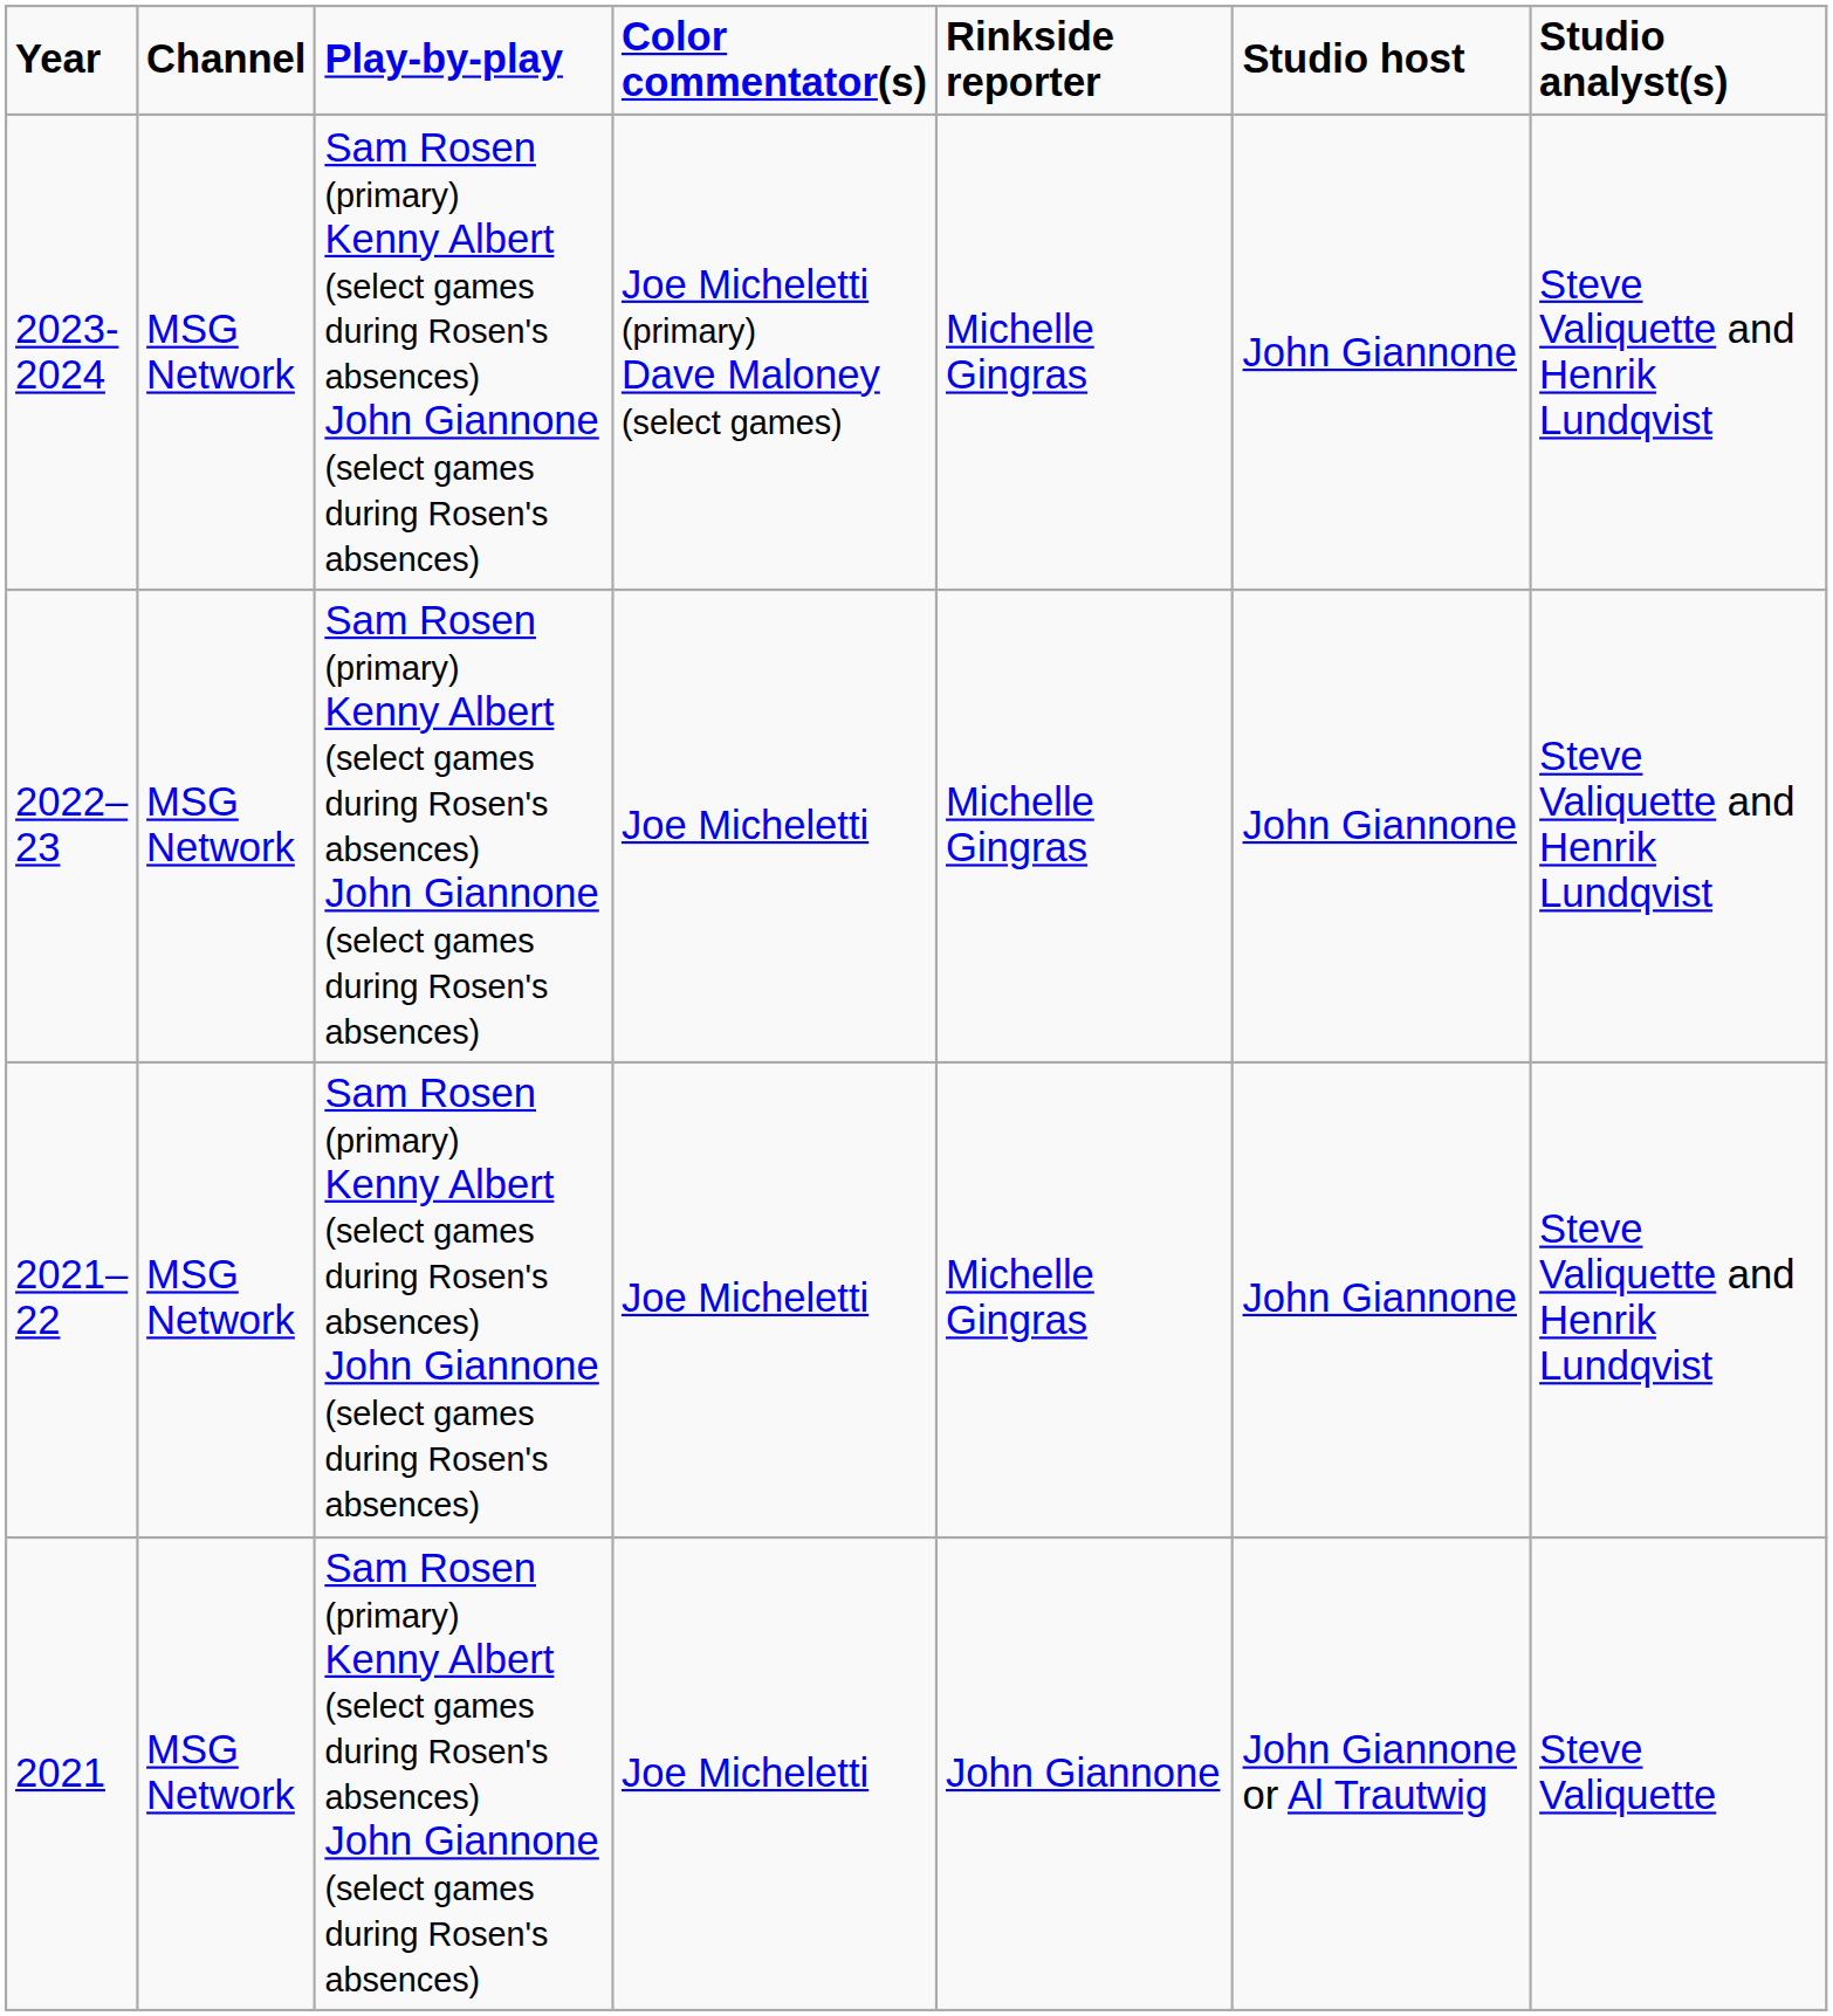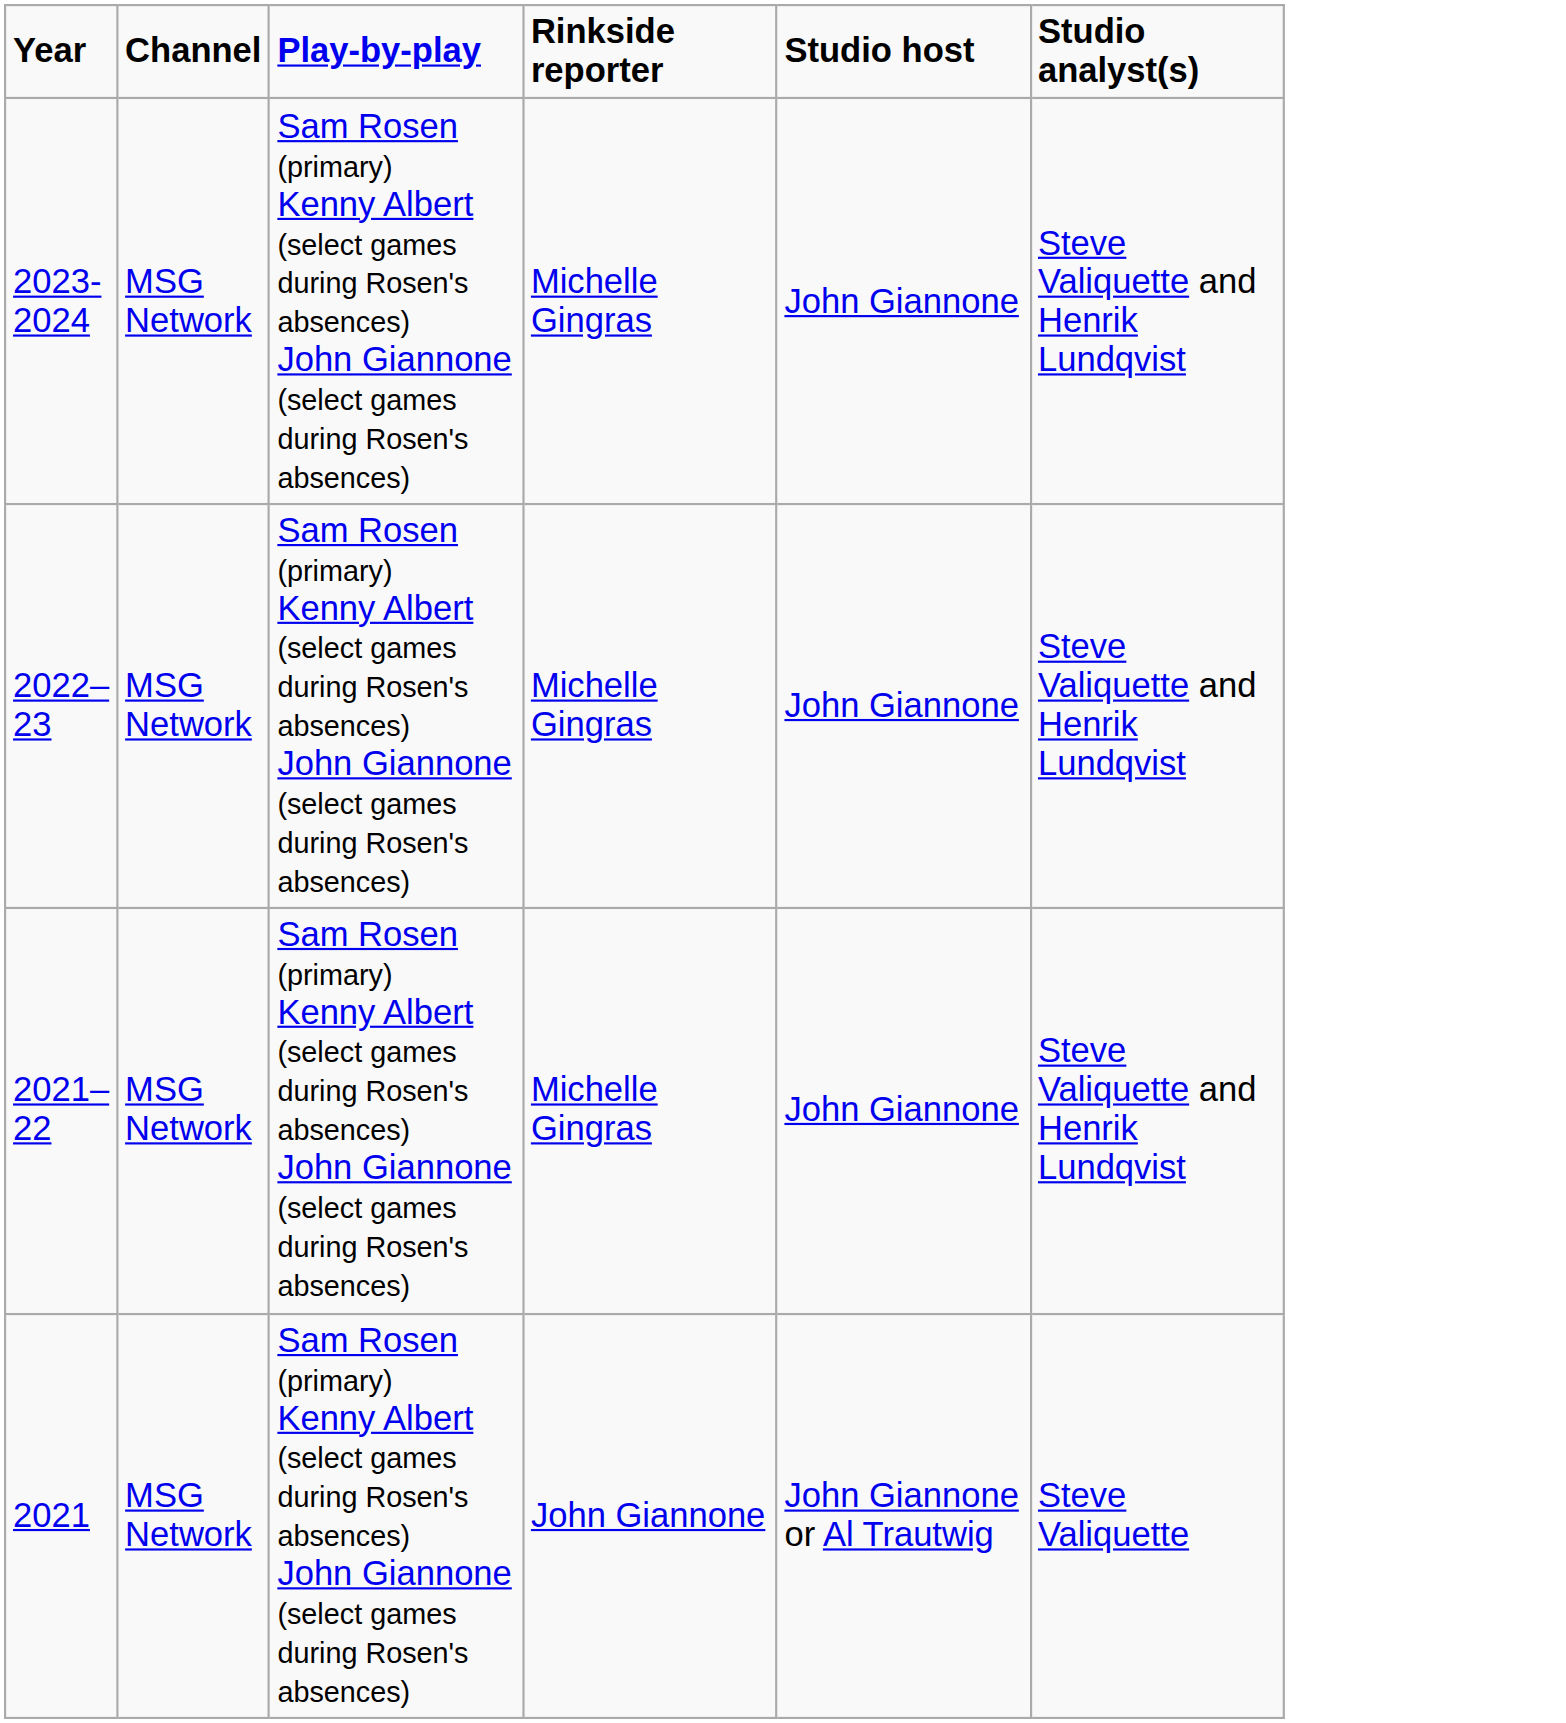- column: Color commentator(s) | Joe Micheletti (primary) Dave Maloney (select games) | Joe Micheletti | Joe Micheletti | Joe Micheletti
